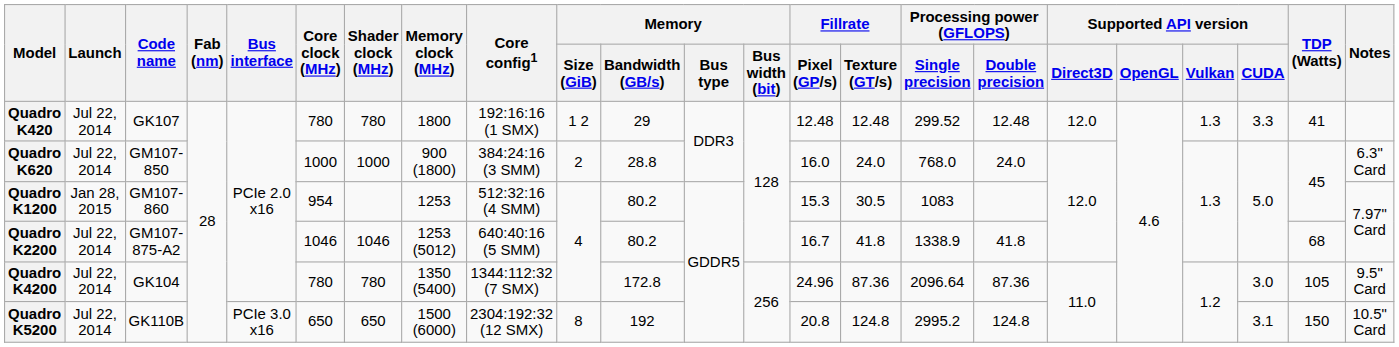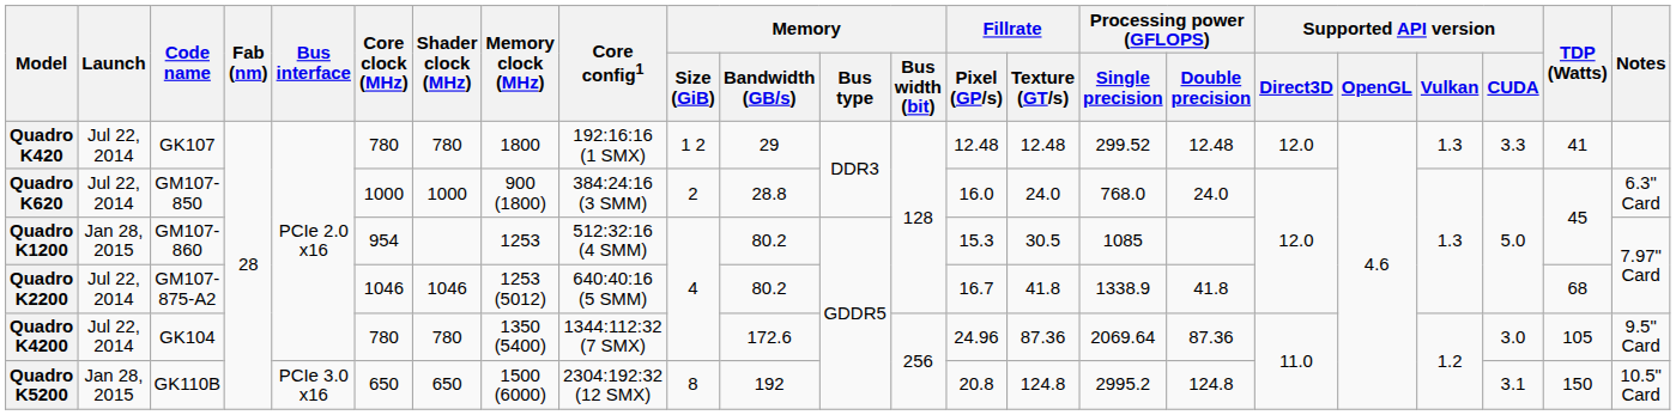Quadro K1200 | Processing power (GFLOPS) / Single precision: 1083 -> 1085
Quadro K4200 | Memory / Bandwidth (GB/s): 172.8 -> 172.6
Quadro K4200 | Processing power (GFLOPS) / Single precision: 2096.64 -> 2069.64
Quadro K5200 | Launch: Jul 22, 2014 -> Jan 28, 2015
